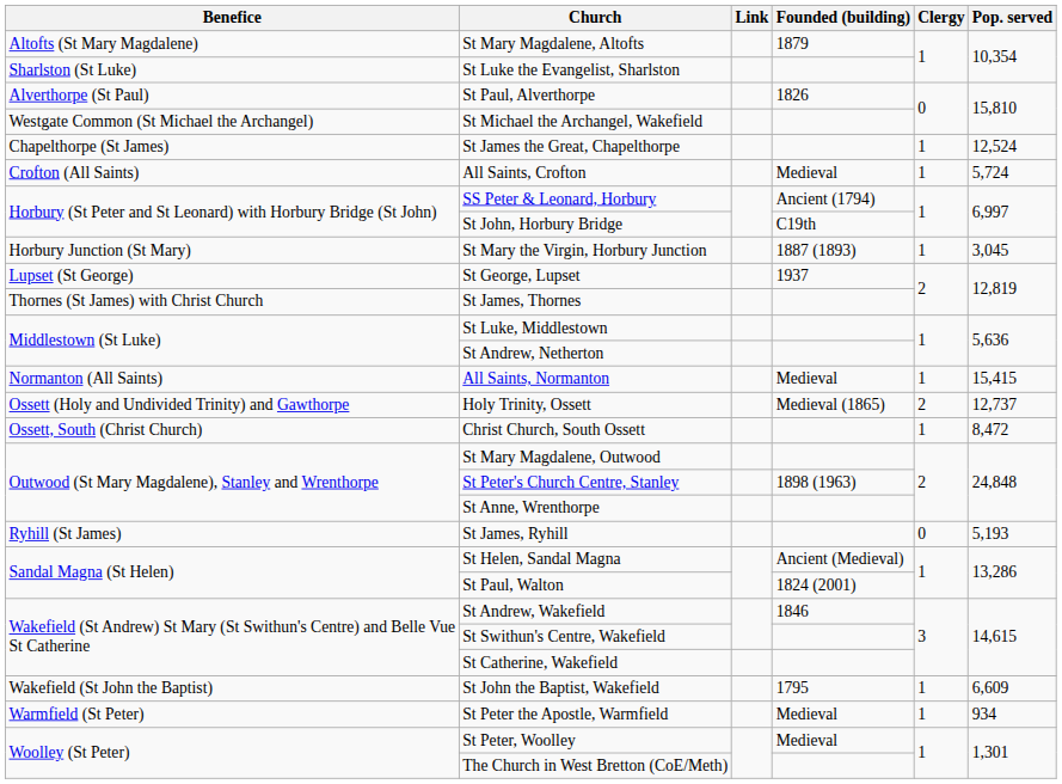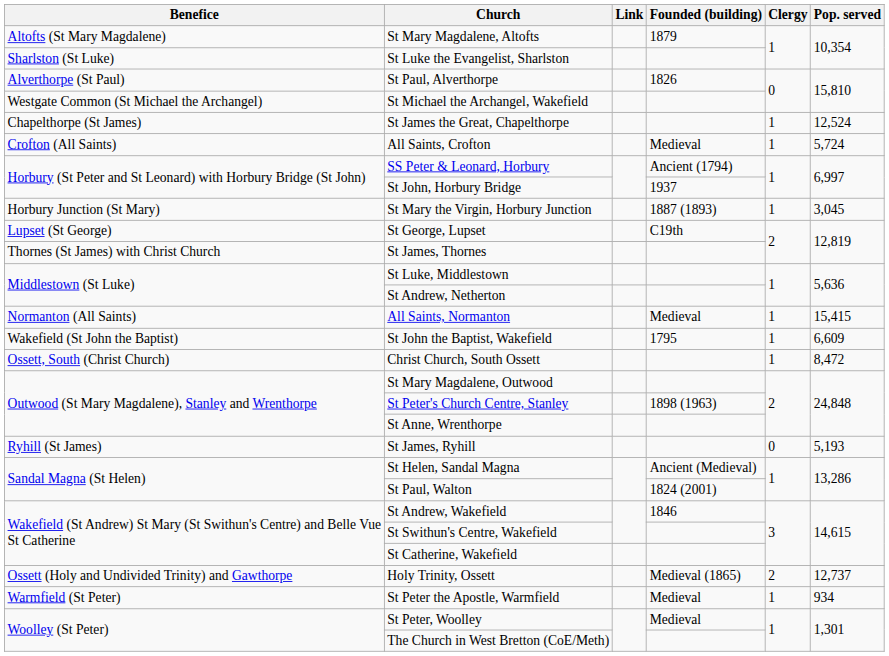St John, Horbury Bridge | Founded (building): C19th -> 1937
St George, Lupset | Founded (building): 1937 -> C19th
rows swapped: Holy Trinity, Ossett <-> St John the Baptist, Wakefield
